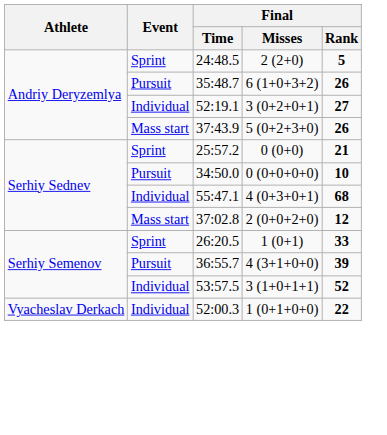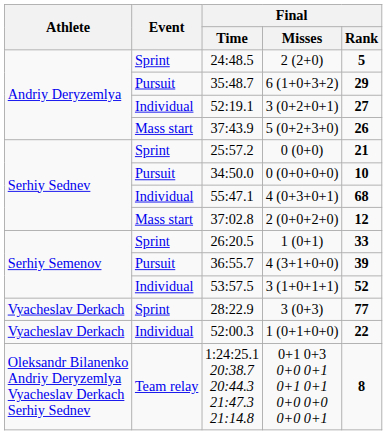35:48.7 | Final / Rank: 26 -> 29
+ row: Vyacheslav Derkach | Sprint | 28:22.9 | 3 (0+3) | 77
+ row: Oleksandr Bilanenko Andriy Deryzemlya Vyacheslav Derkach Serhiy Sednev | Team relay | 1:24:25.1 20:38.7 20:44.3 21:47.3 21:14.8 | 0+1 0+3 0+0 0+1 0+1 0+1 0+0 0+0 0+0 0+1 | 8
